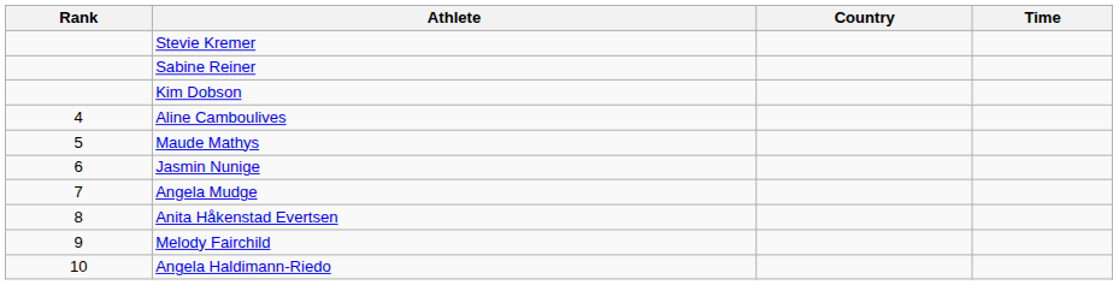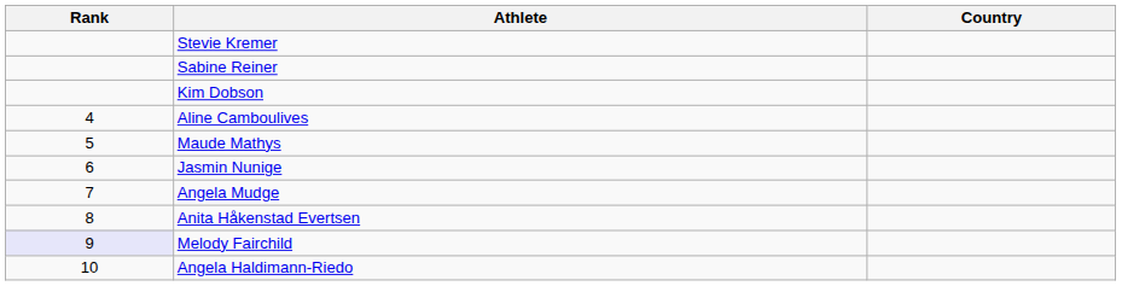- column: Time
Melody Fairchild | Rank: no background -> lavender background
